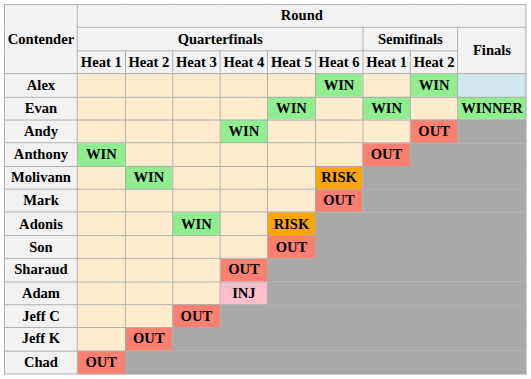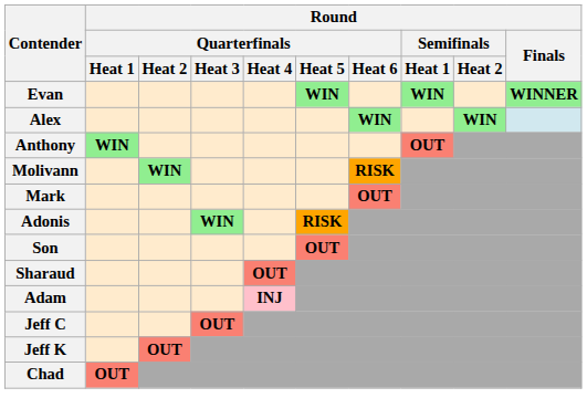rows swapped: Evan <-> Alex
- row: Andy | WIN | OUT
